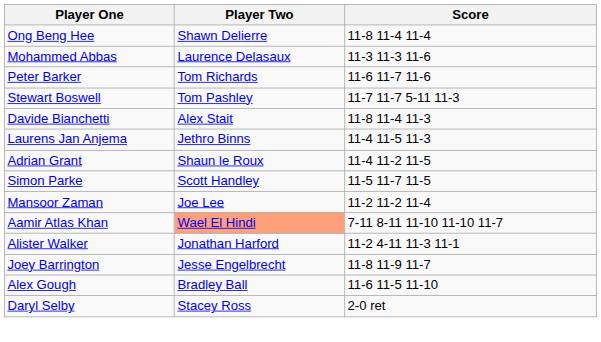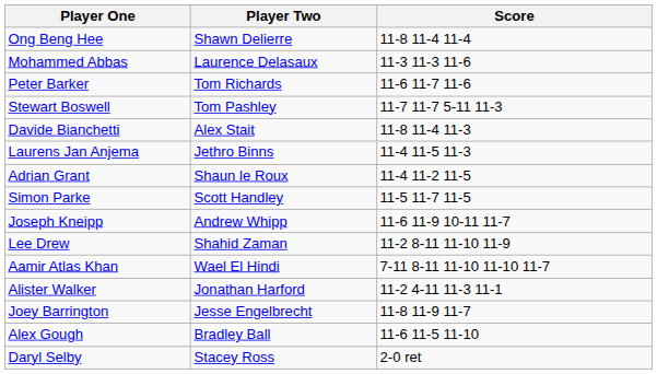+ row: Joseph Kneipp | Andrew Whipp | 11-6 11-9 10-11 11-7
- row: Mansoor Zaman | Joe Lee | 11-2 11-2 11-4
+ row: Lee Drew | Shahid Zaman | 11-2 8-11 11-10 11-9
Aamir Atlas Khan | Player Two: lightsalmon background -> no background
